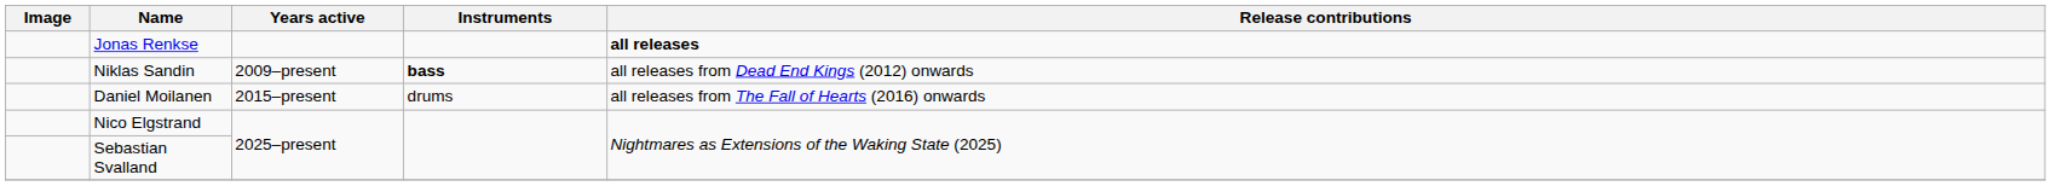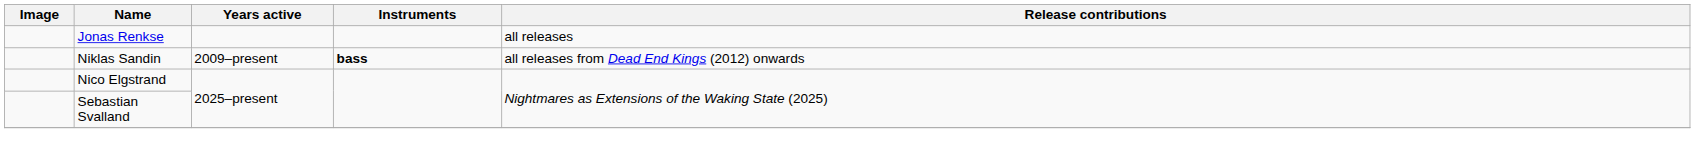Jonas Renkse | Release contributions: bold -> normal
- row: Daniel Moilanen | 2015–present | drums | all releases from The Fall of Hearts (2016) onwards
